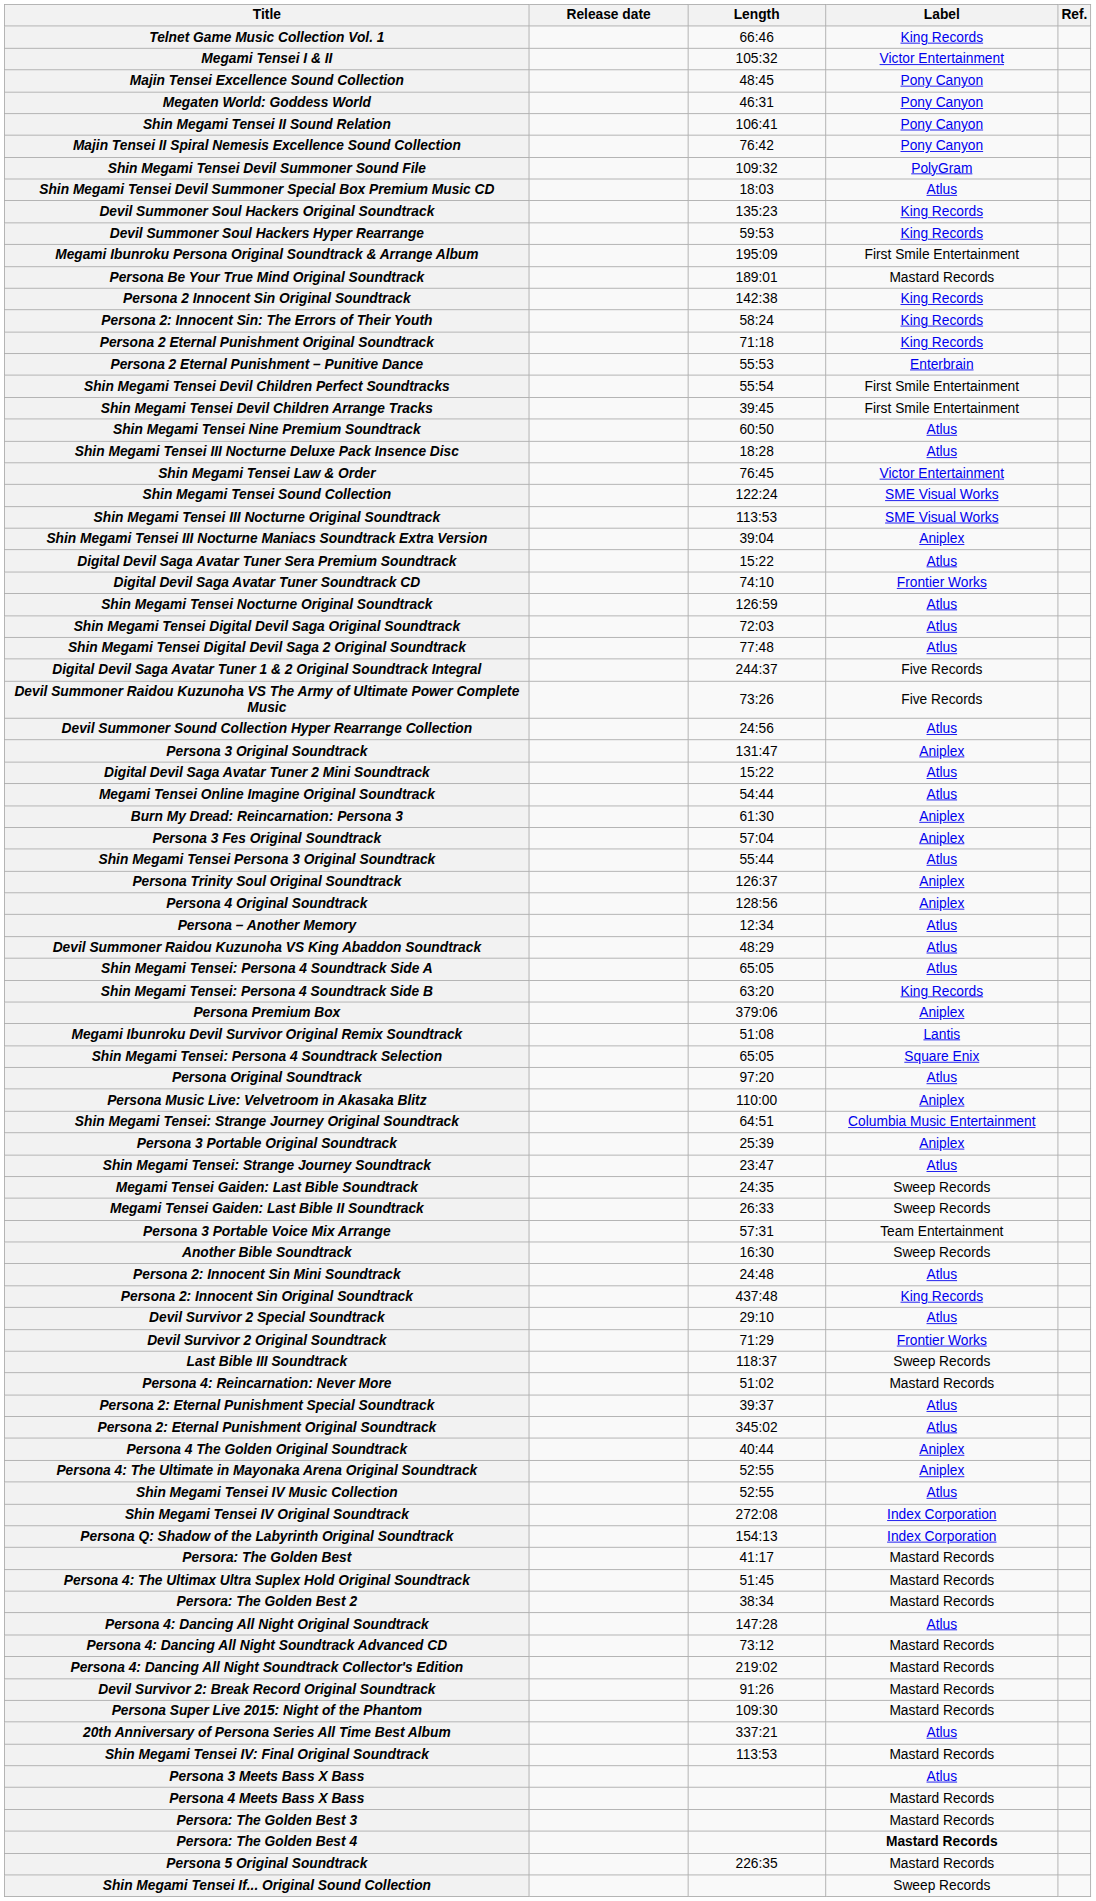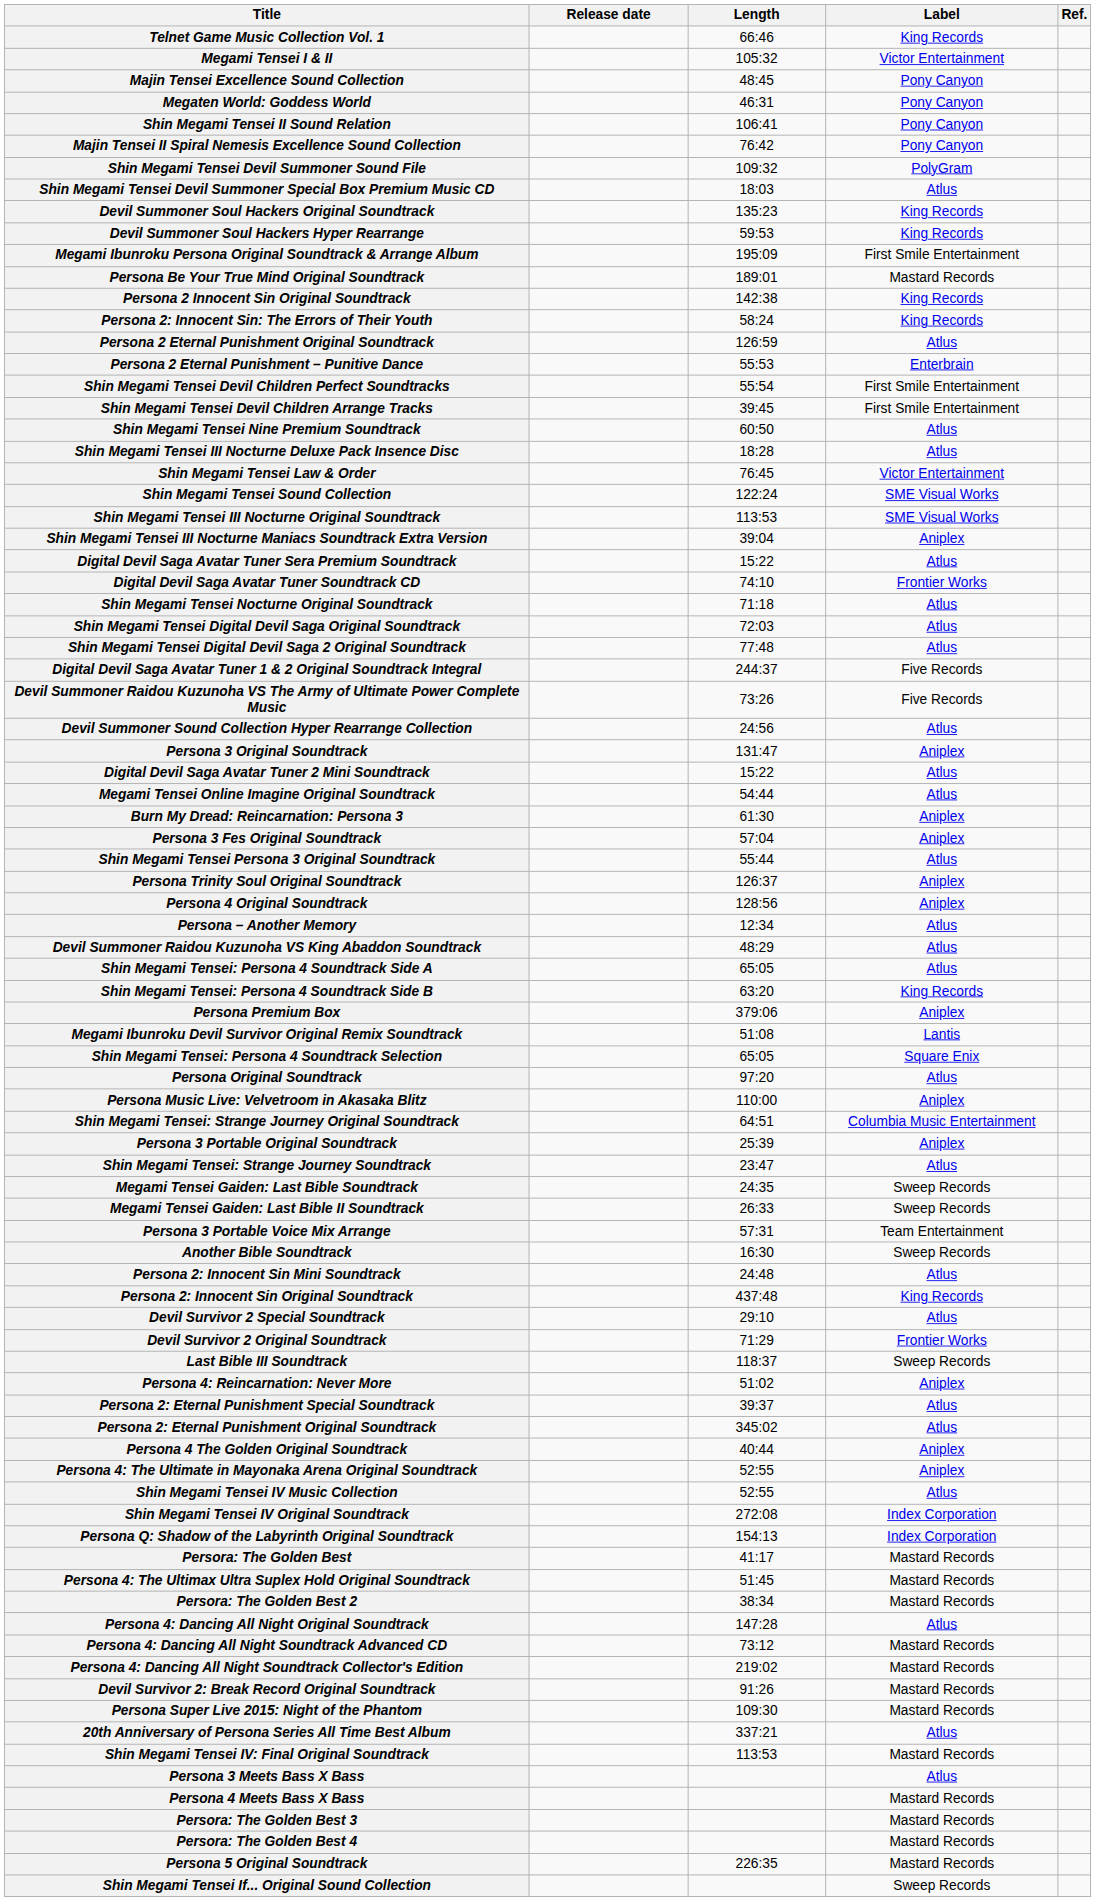Persona 2 Eternal Punishment Original Soundtrack | Length: 71:18 -> 126:59
Persona 2 Eternal Punishment Original Soundtrack | Label: King Records -> Atlus
Shin Megami Tensei Nocturne Original Soundtrack | Length: 126:59 -> 71:18
Persona 4: Reincarnation: Never More | Label: Mastard Records -> Aniplex
Persora: The Golden Best 4 | Label: bold -> normal
